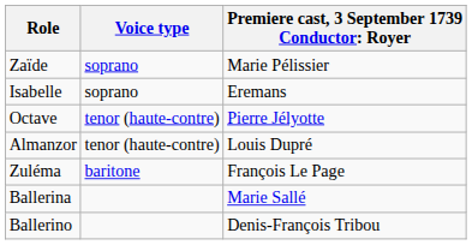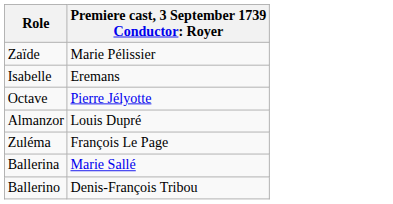- column: Voice type | soprano | soprano | tenor (haute-contre) | tenor (haute-contre) | baritone
